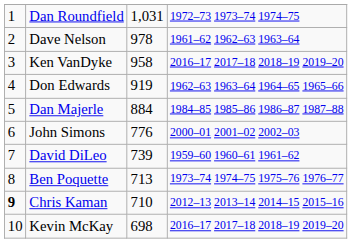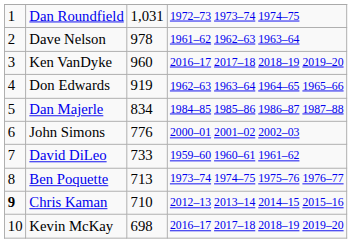Ken VanDyke | column 3: 958 -> 960
Dan Majerle | column 3: 884 -> 834
David DiLeo | column 3: 739 -> 733
